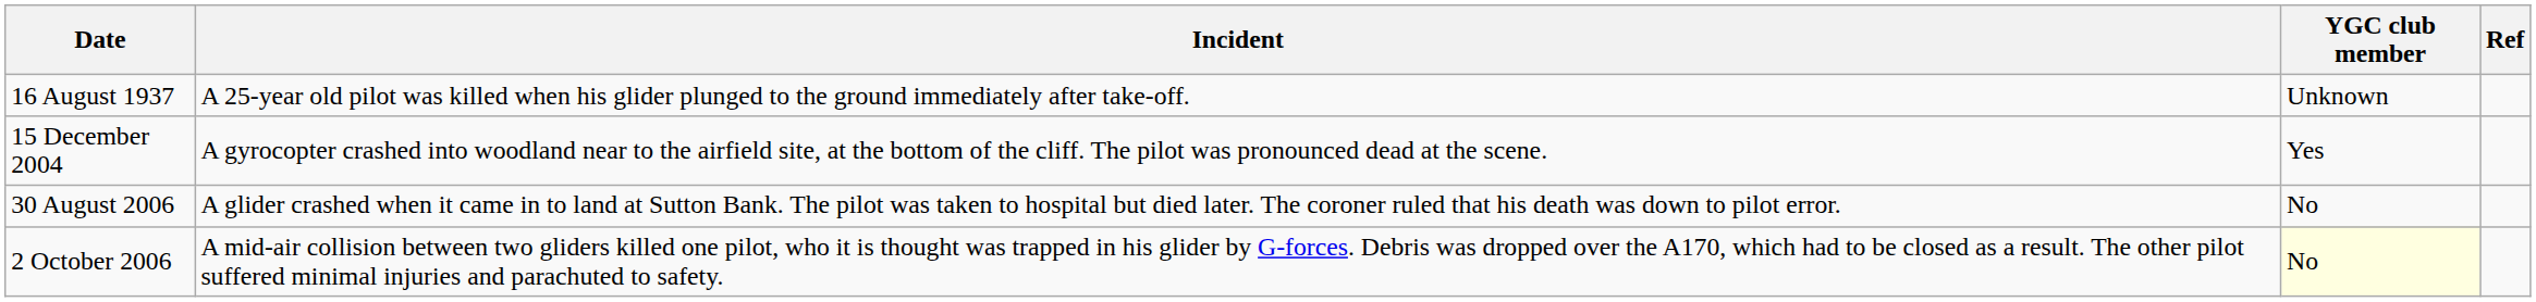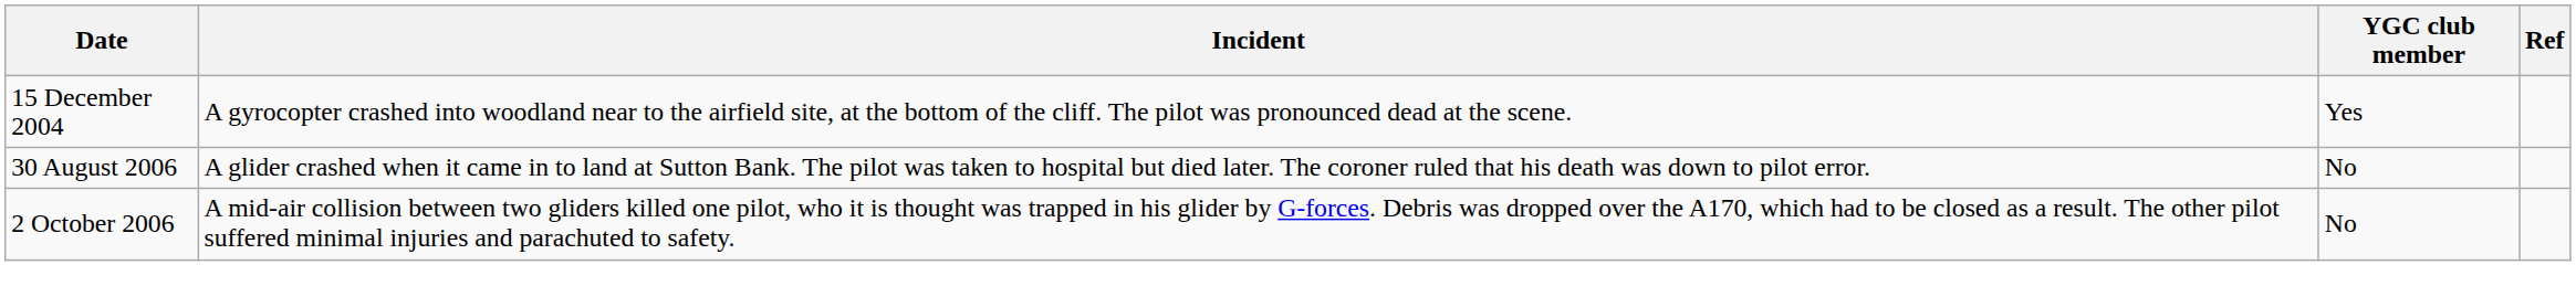- row: 16 August 1937 | A 25-year old pilot was killed when his glider plunged to the ground immediately after take-off. | Unknown
2 October 2006 | YGC club member: lightyellow background -> no background
